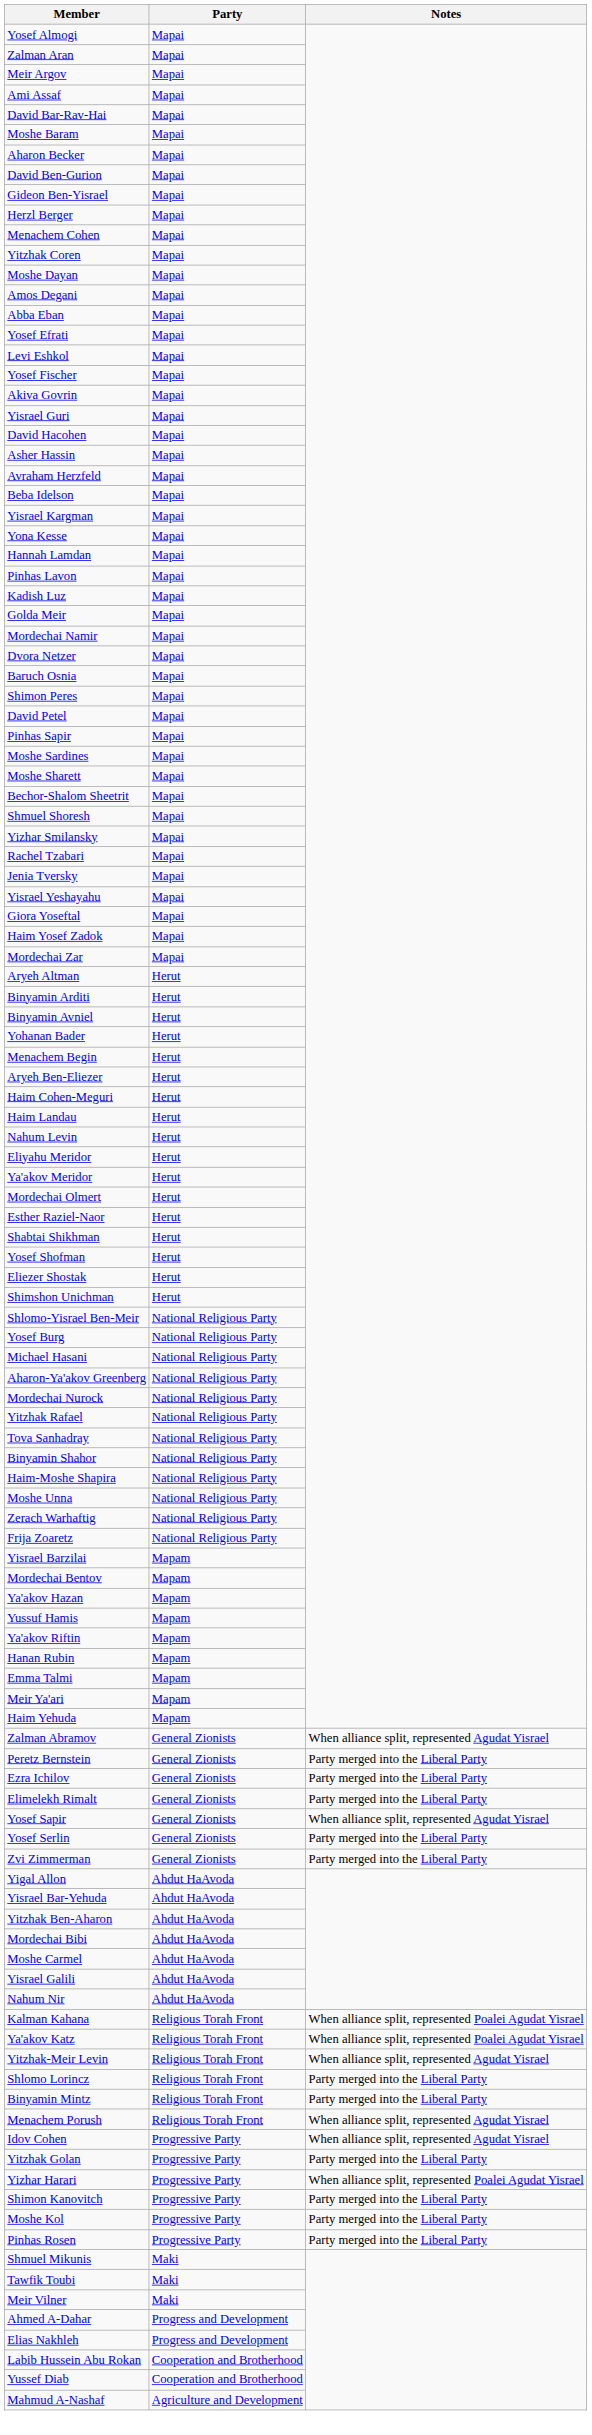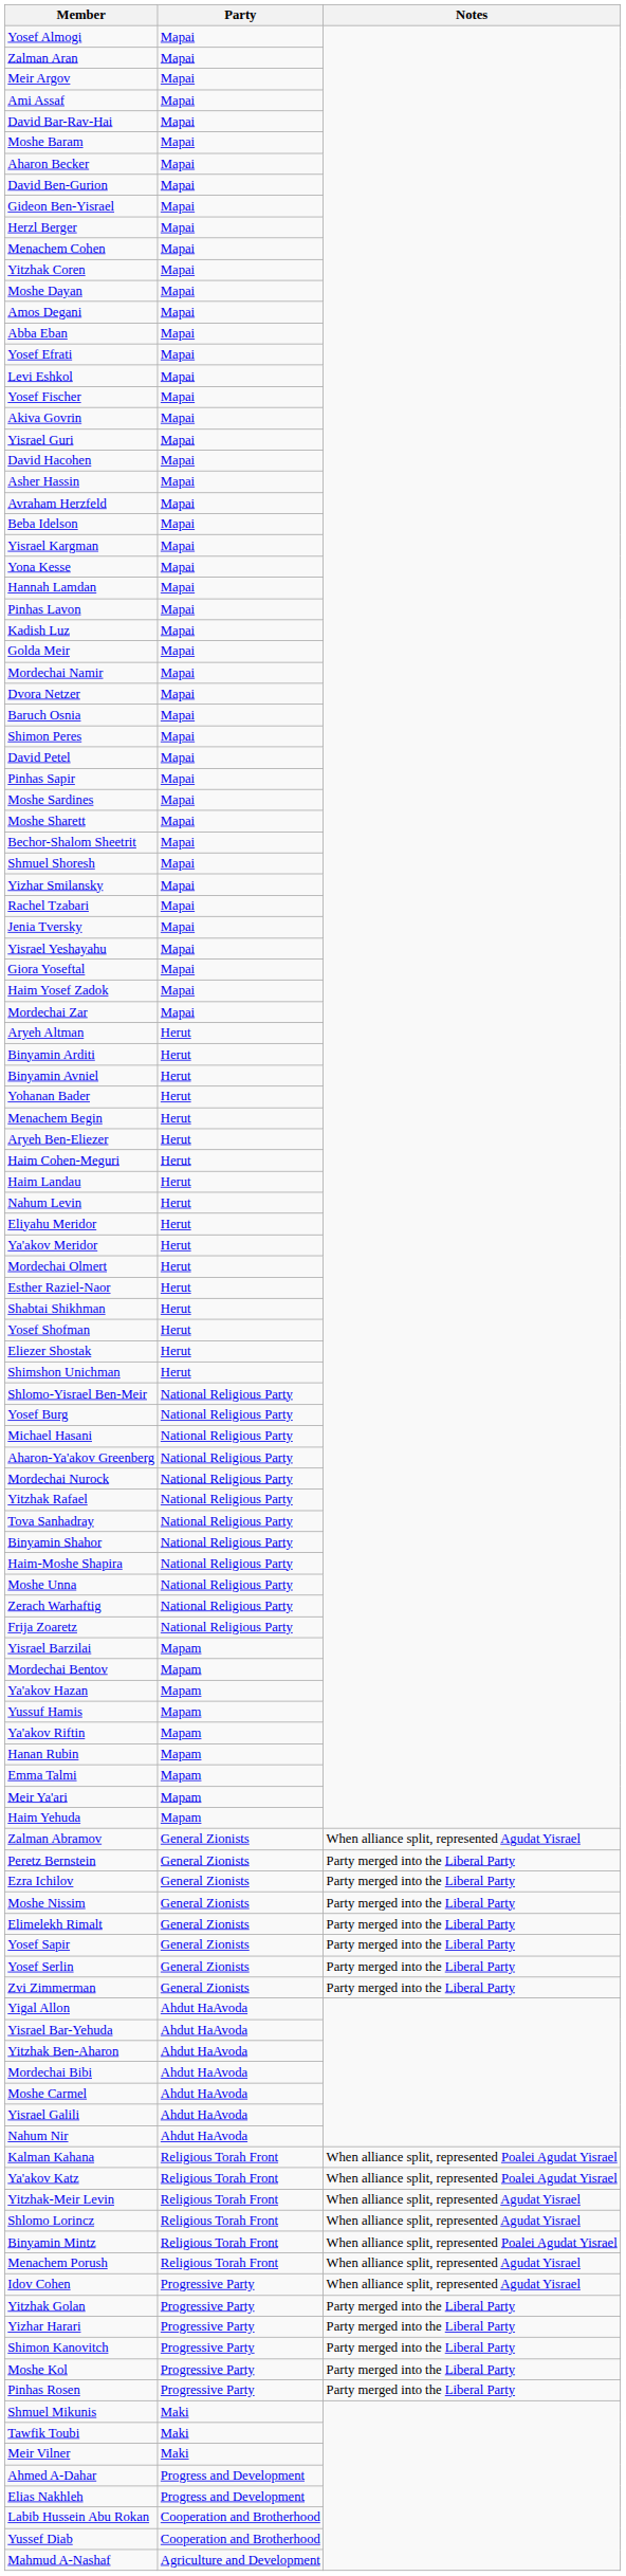+ row: Moshe Nissim | General Zionists | Party merged into the Liberal Party
Yosef Sapir | Notes: When alliance split, represented Agudat Yisrael -> Party merged into the Liberal Party
Shlomo Lorincz | Notes: Party merged into the Liberal Party -> When alliance split, represented Agudat Yisrael
Binyamin Mintz | Notes: Party merged into the Liberal Party -> When alliance split, represented Poalei Agudat Yisrael
Yizhar Harari | Notes: When alliance split, represented Poalei Agudat Yisrael -> Party merged into the Liberal Party
